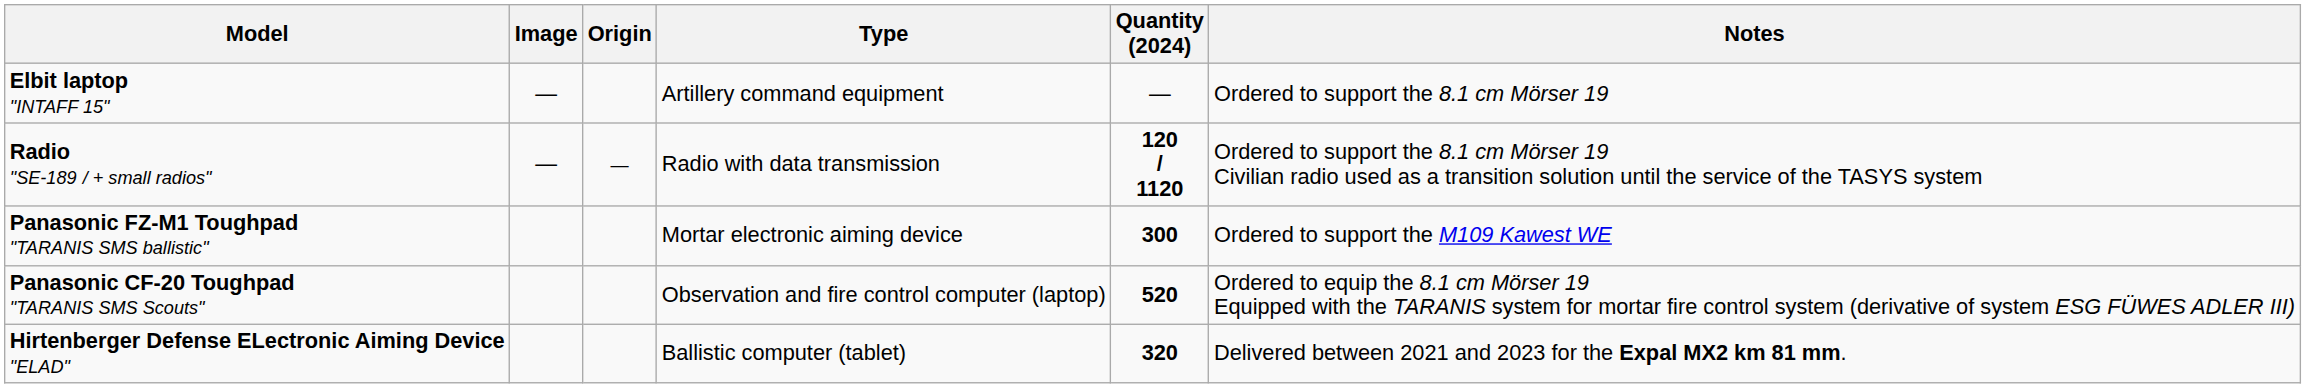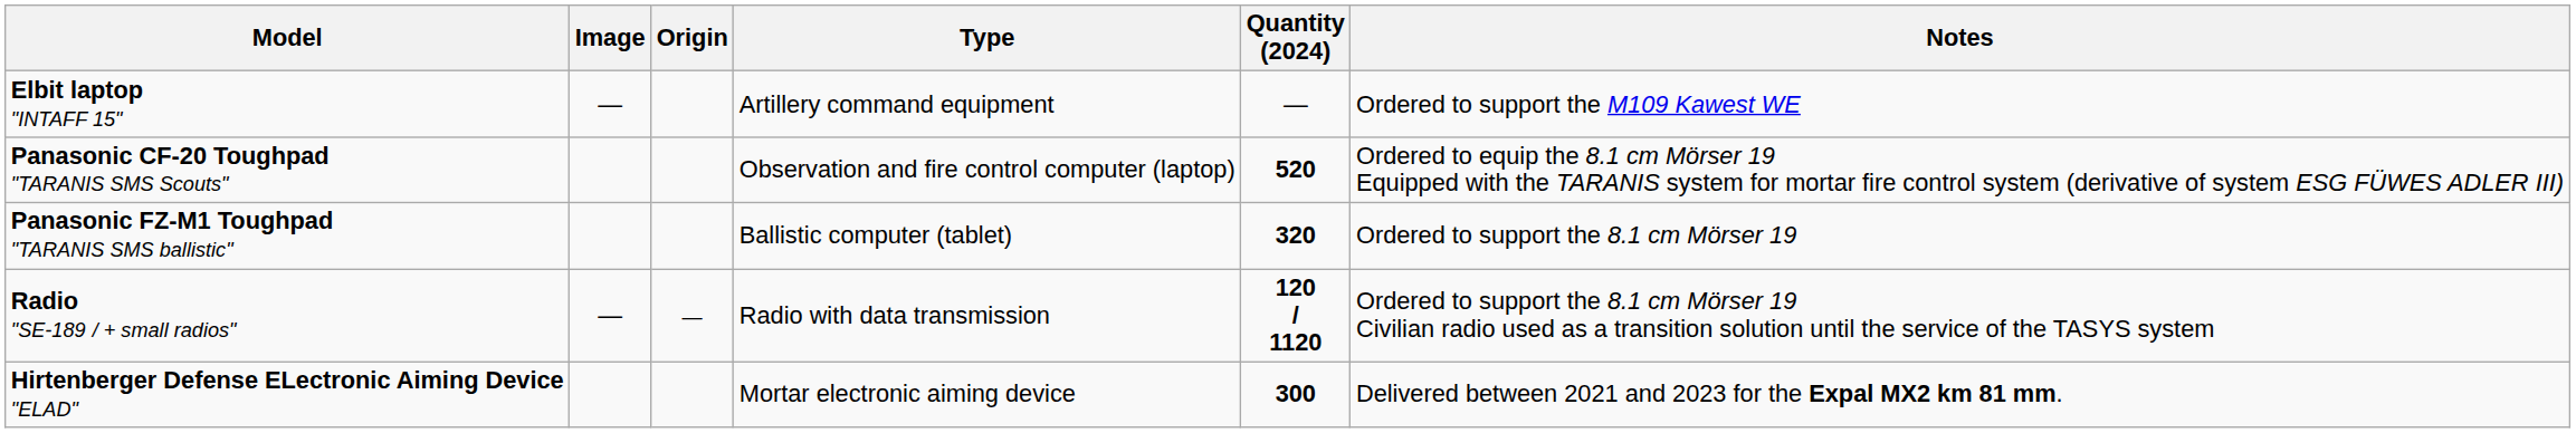Elbit laptop "INTAFF 15" | Notes: Ordered to support the 8.1 cm Mörser 19 -> Ordered to support the M109 Kawest WE
rows swapped: Panasonic CF-20 Toughpad "TARANIS SMS Scouts" <-> Radio "SE-189 / + small radios"
Panasonic FZ-M1 Toughpad "TARANIS SMS ballistic" | Type: Mortar electronic aiming device -> Ballistic computer (tablet)
Panasonic FZ-M1 Toughpad "TARANIS SMS ballistic" | Quantity (2024): 300 -> 320
Panasonic FZ-M1 Toughpad "TARANIS SMS ballistic" | Notes: Ordered to support the M109 Kawest WE -> Ordered to support the 8.1 cm Mörser 19
Hirtenberger Defense ELectronic Aiming Device "ELAD" | Type: Ballistic computer (tablet) -> Mortar electronic aiming device
Hirtenberger Defense ELectronic Aiming Device "ELAD" | Quantity (2024): 320 -> 300
